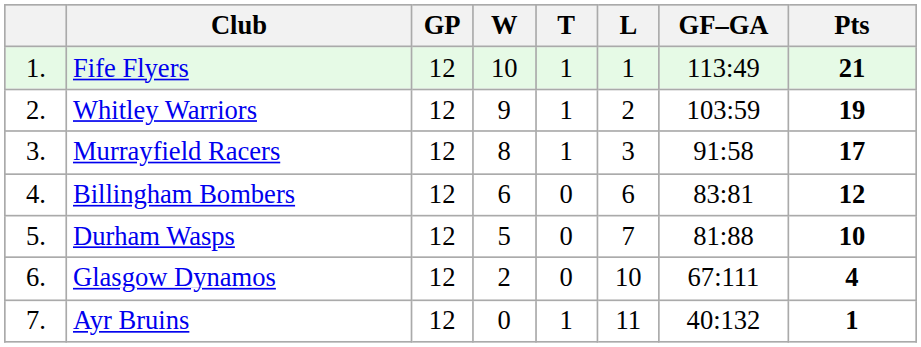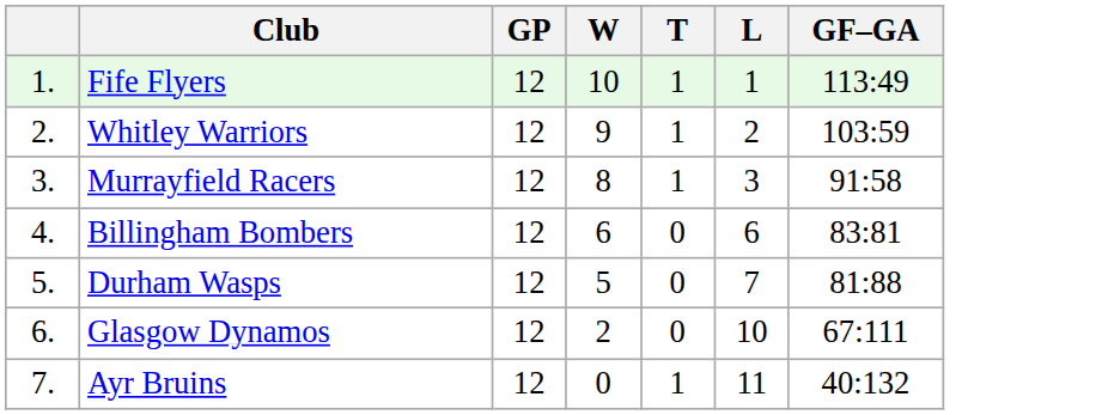- column: Pts | 21 | 19 | 17 | 12 | 10 | 4 | 1
